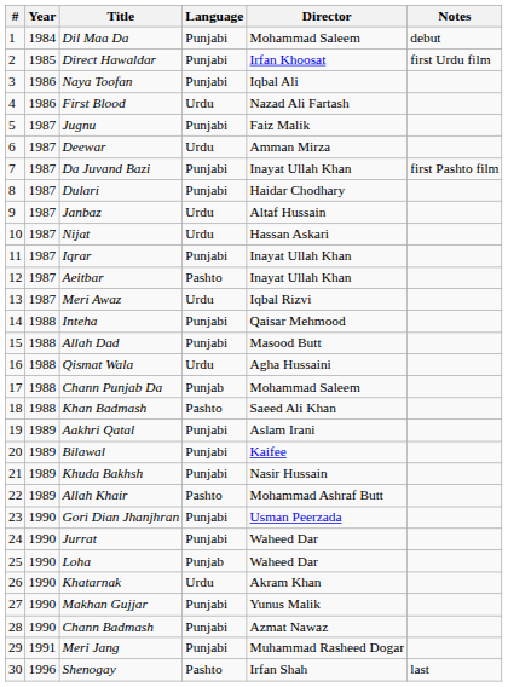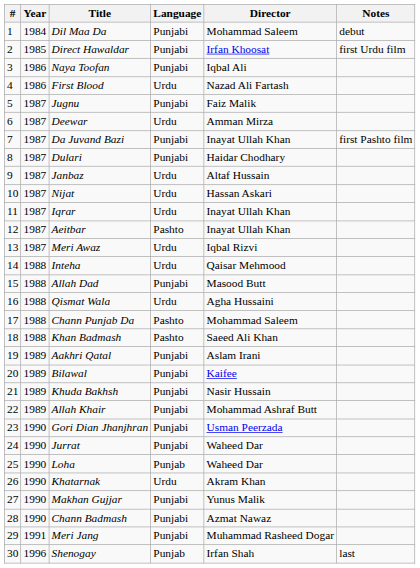Iqrar | Language: Punjabi -> Urdu
Inteha | Language: Punjabi -> Urdu
Chann Punjab Da | Language: Punjab -> Pashto
Allah Khair | Language: Pashto -> Punjabi
Shenogay | Language: Pashto -> Punjab
